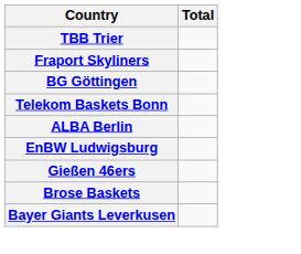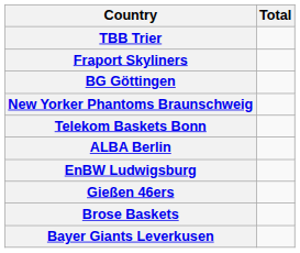+ row: New Yorker Phantoms Braunschweig
